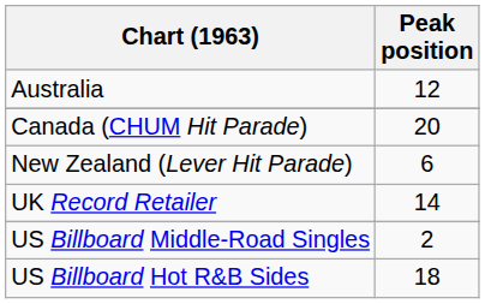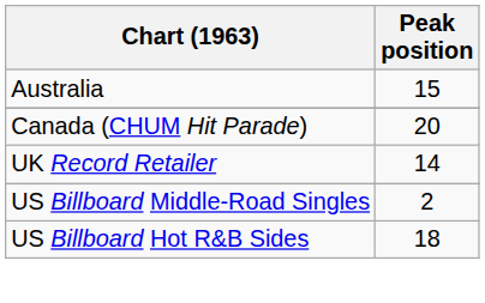Australia | Peak position: 12 -> 15
- row: New Zealand (Lever Hit Parade) | 6
